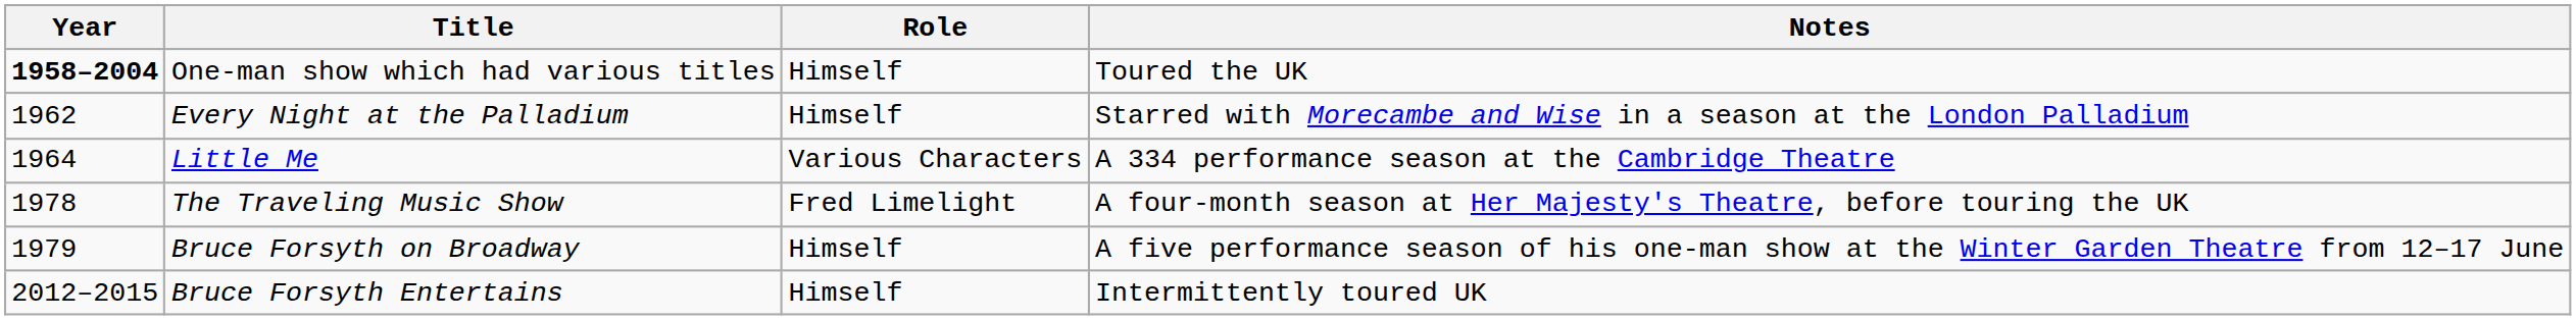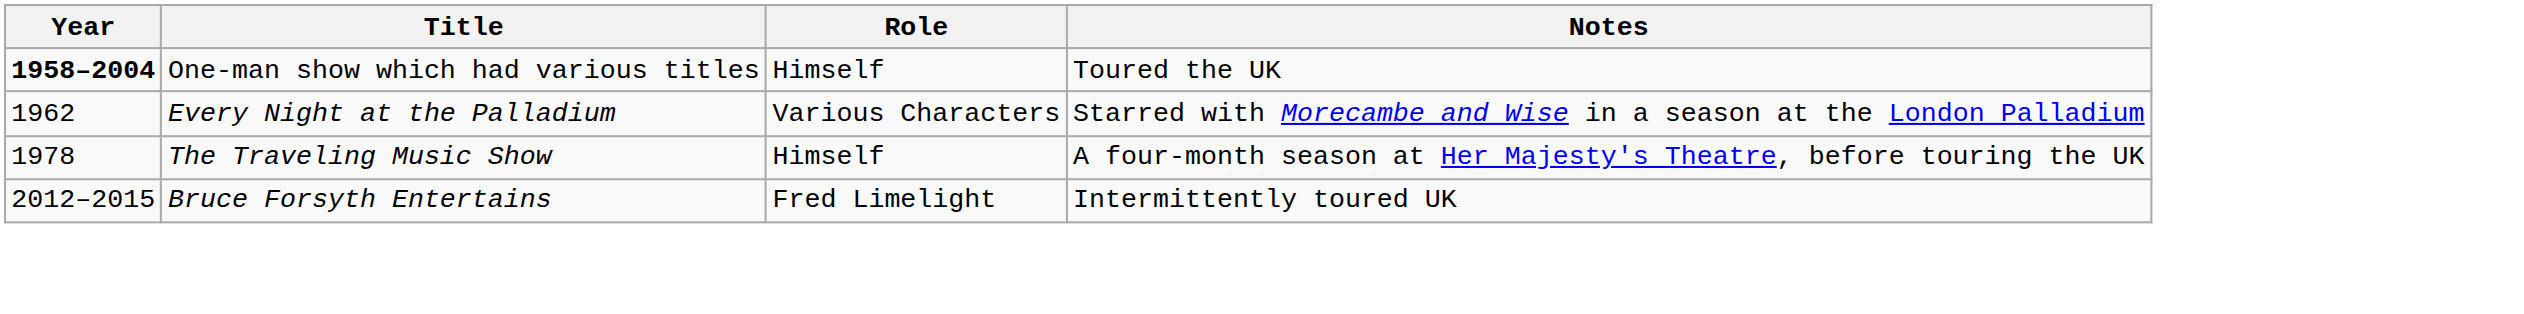Every Night at the Palladium | Role: Himself -> Various Characters
- row: 1964 | Little Me | Various Characters | A 334 performance season at the Cambridge Theatre
The Traveling Music Show | Role: Fred Limelight -> Himself
- row: 1979 | Bruce Forsyth on Broadway | Himself | A five performance season of his one-man show at the Winter Garden Theatre from 12–17 June
Bruce Forsyth Entertains | Role: Himself -> Fred Limelight
